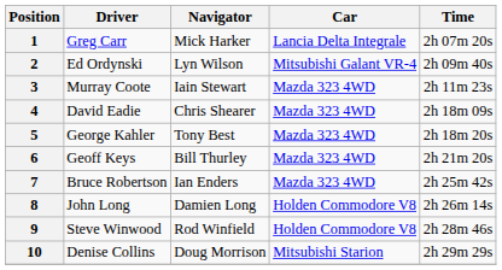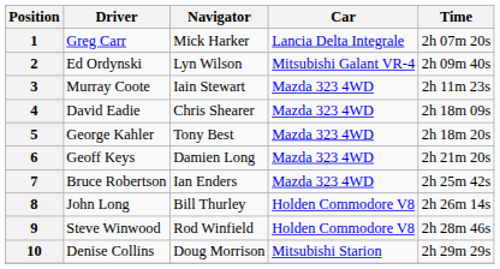6 | Navigator: Bill Thurley -> Damien Long
8 | Navigator: Damien Long -> Bill Thurley
